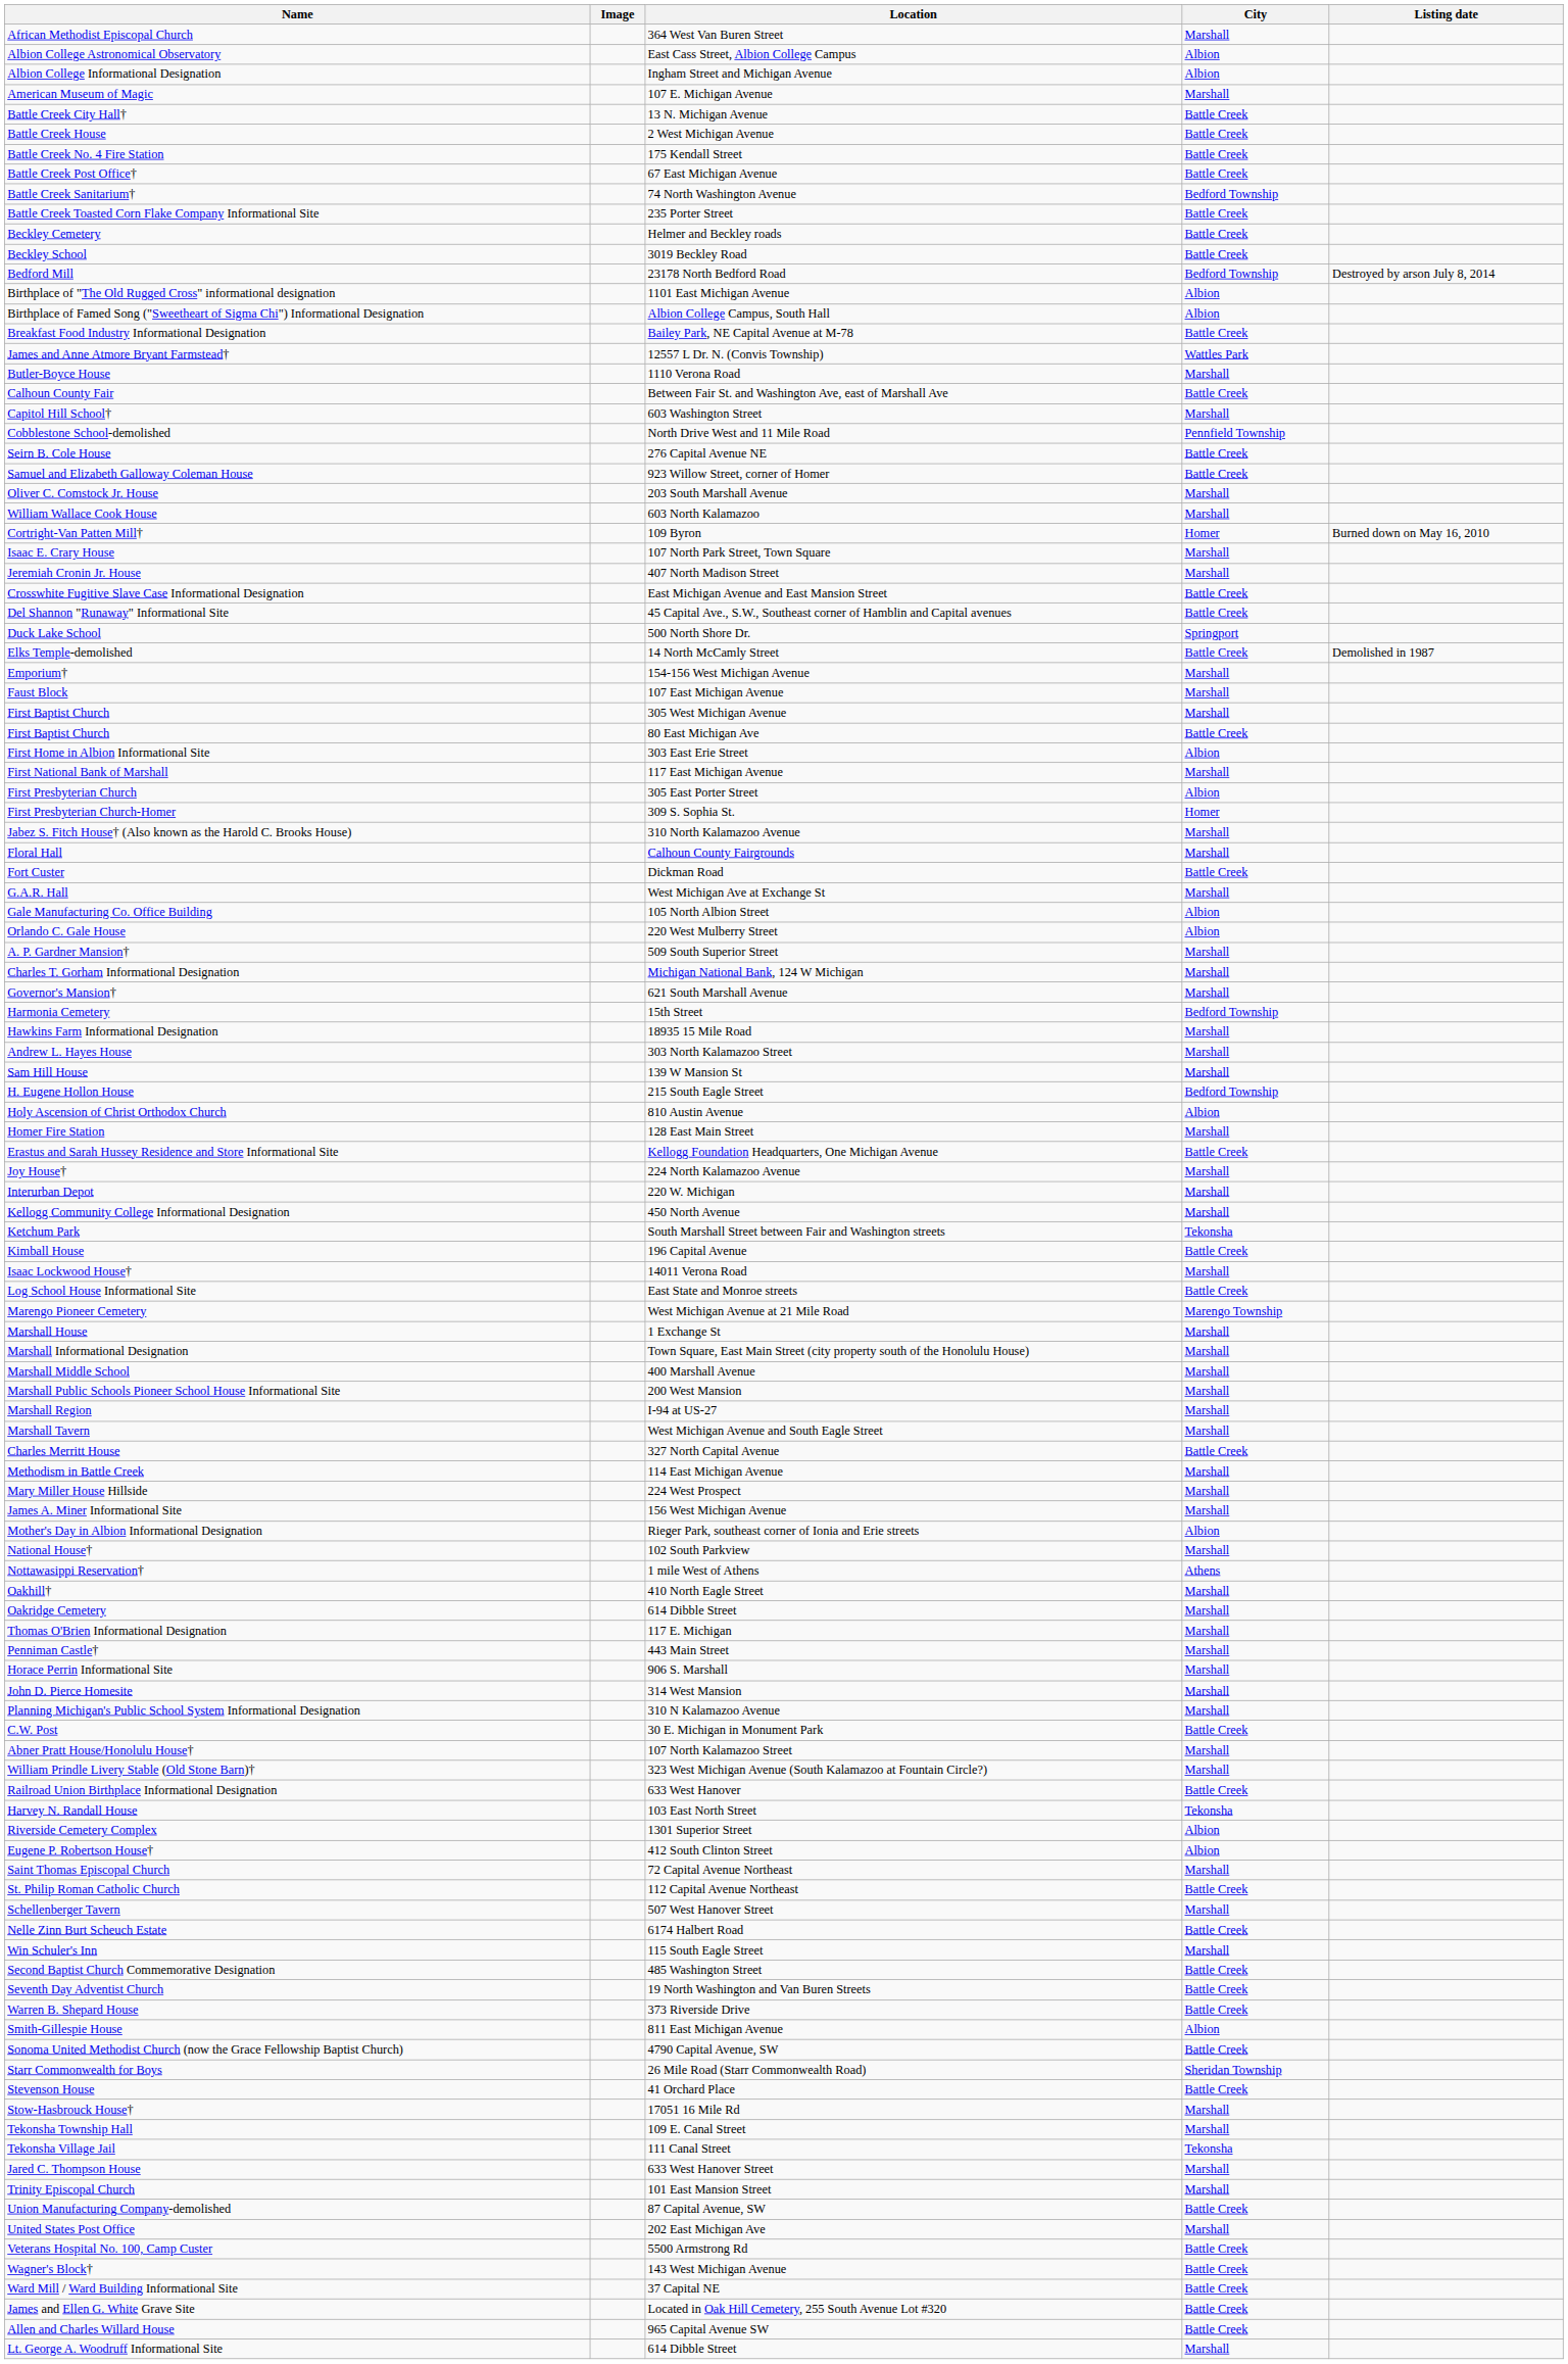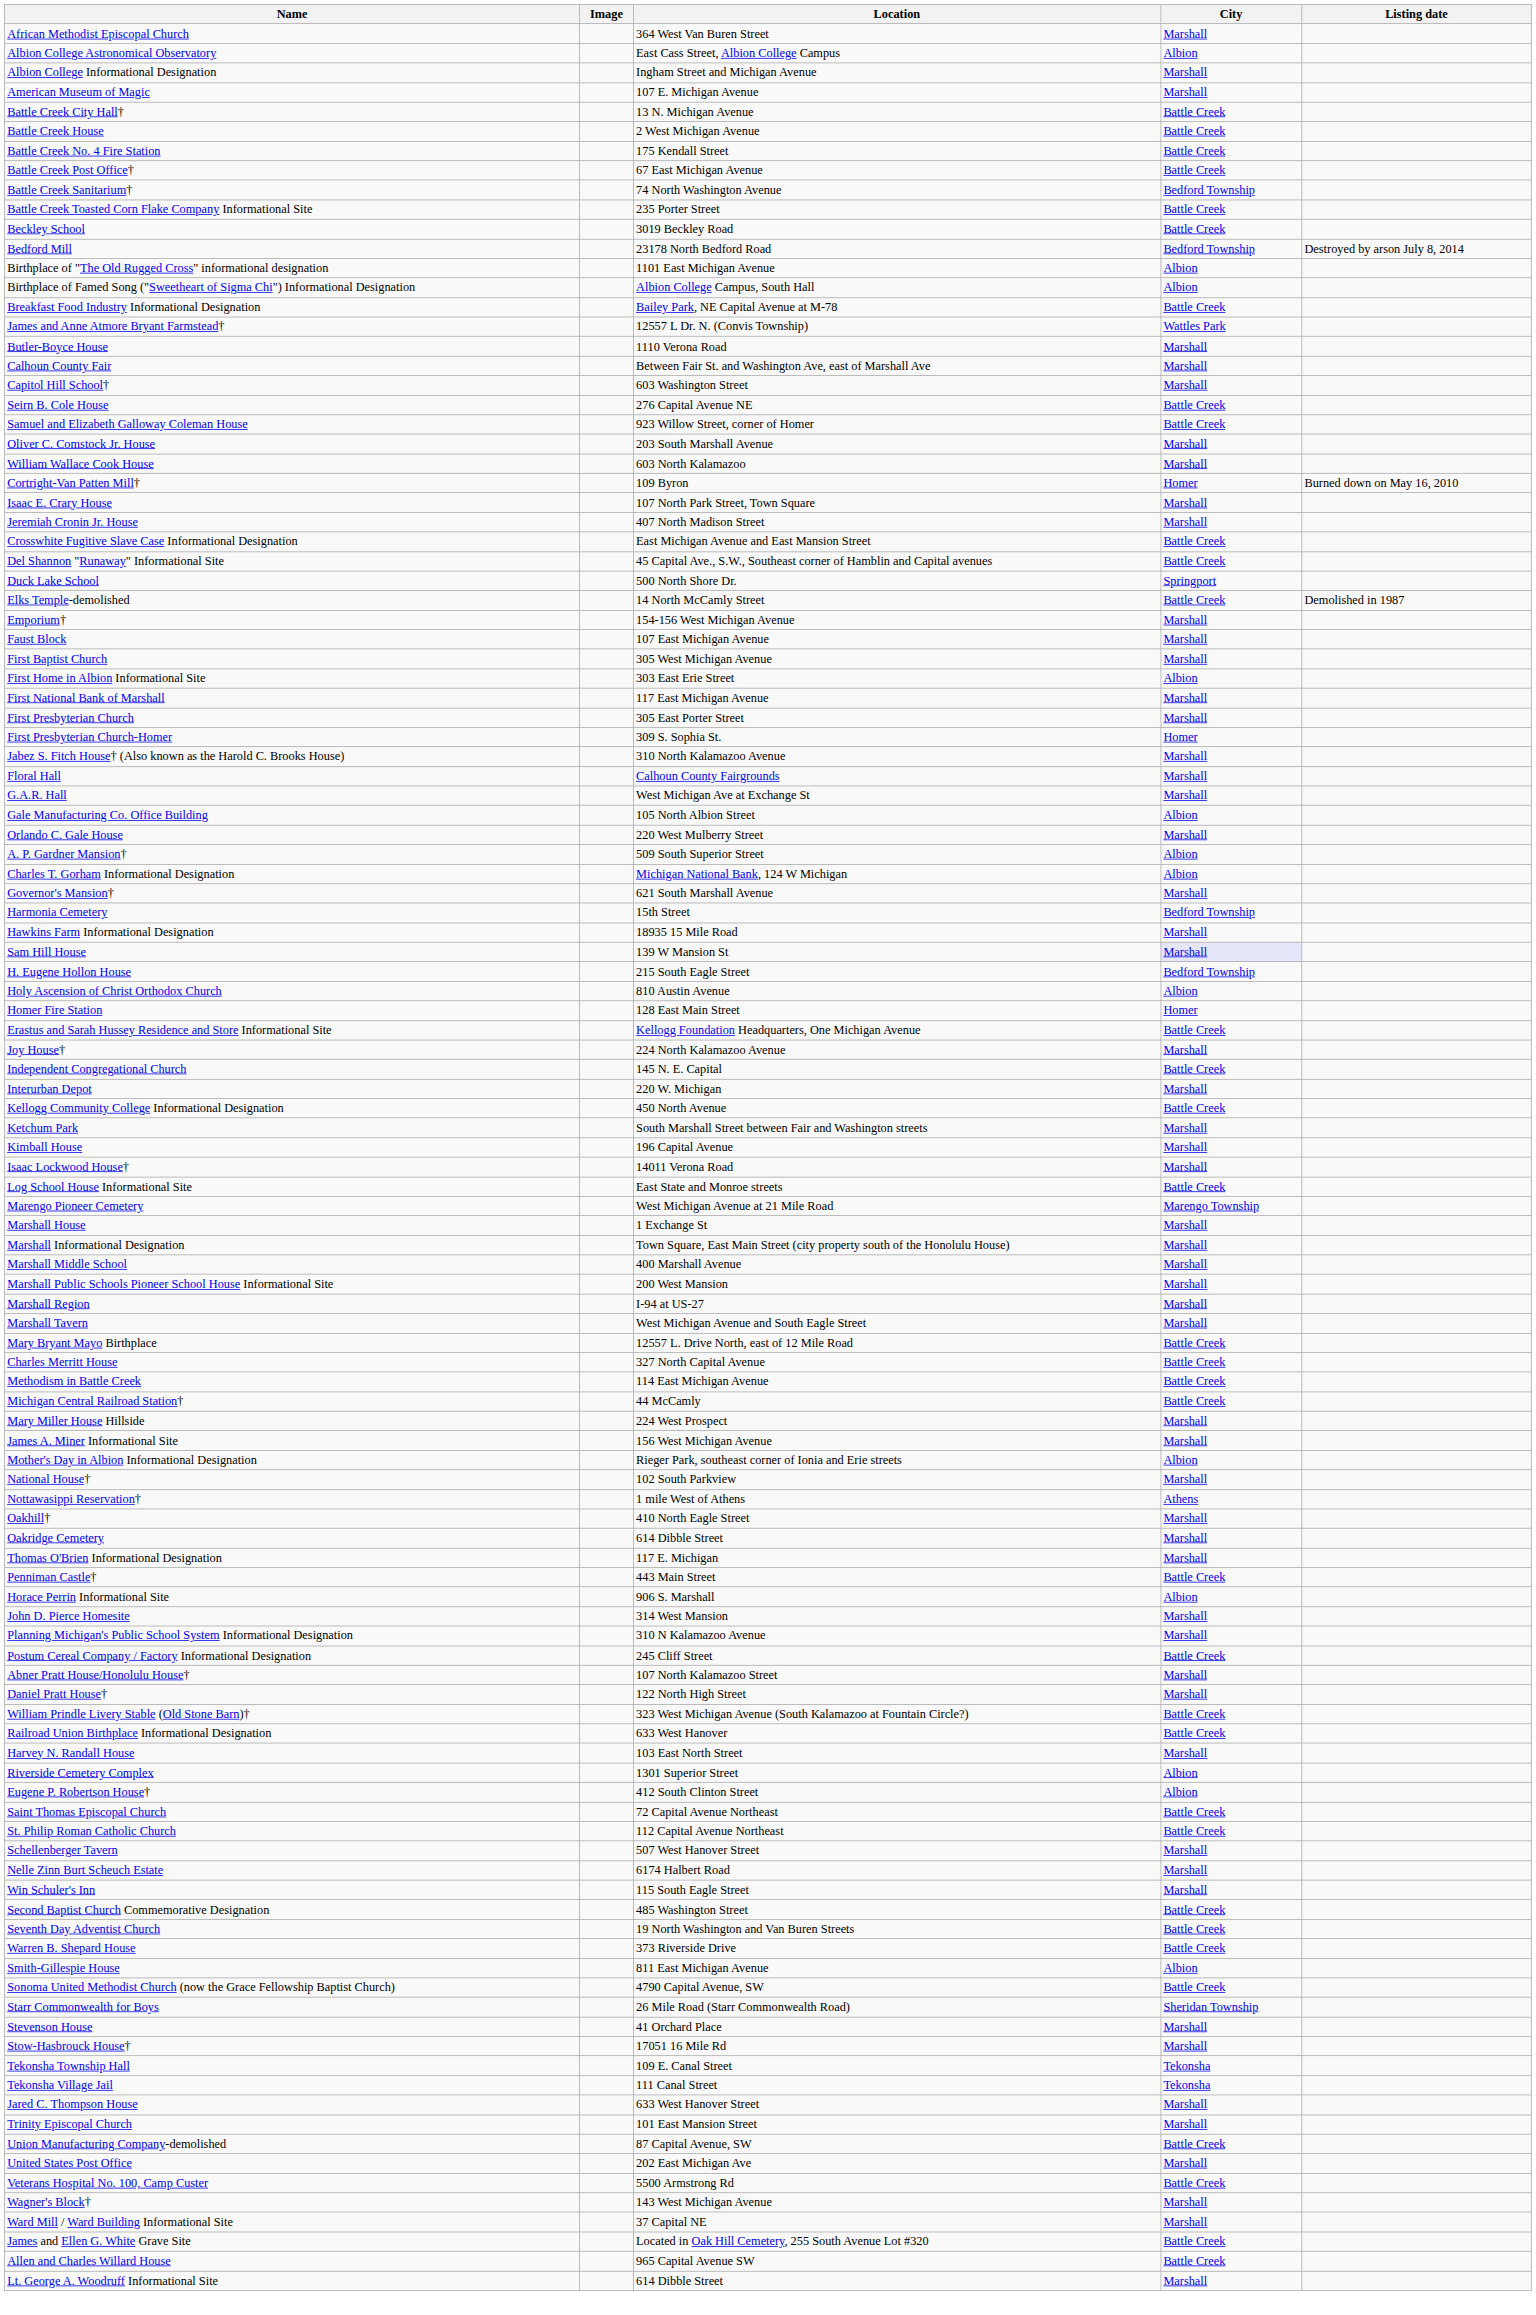Albion College Informational Designation | City: Albion -> Marshall
- row: Beckley Cemetery | Helmer and Beckley roads | Battle Creek
Calhoun County Fair | City: Battle Creek -> Marshall
- row: Cobblestone School-demolished | North Drive West and 11 Mile Road | Pennfield Township
- row: First Baptist Church | 80 East Michigan Ave | Battle Creek
First Presbyterian Church | City: Albion -> Marshall
- row: Fort Custer | Dickman Road | Battle Creek
Orlando C. Gale House | City: Albion -> Marshall
A. P. Gardner Mansion† | City: Marshall -> Albion
Charles T. Gorham Informational Designation | City: Marshall -> Albion
- row: Andrew L. Hayes House | 303 North Kalamazoo Street | Marshall
Sam Hill House | City: no background -> lavender background
Homer Fire Station | City: Marshall -> Homer
+ row: Independent Congregational Church | 145 N. E. Capital | Battle Creek
Kellogg Community College Informational Designation | City: Marshall -> Battle Creek
Ketchum Park | City: Tekonsha -> Marshall
Kimball House | City: Battle Creek -> Marshall
+ row: Mary Bryant Mayo Birthplace | 12557 L. Drive North, east of 12 Mile Road | Battle Creek
Methodism in Battle Creek | City: Marshall -> Battle Creek
+ row: Michigan Central Railroad Station† | 44 McCamly | Battle Creek
Penniman Castle† | City: Marshall -> Battle Creek
Horace Perrin Informational Site | City: Marshall -> Albion
- row: C.W. Post | 30 E. Michigan in Monument Park | Battle Creek
+ row: Postum Cereal Company / Factory Informational Designation | 245 Cliff Street | Battle Creek
+ row: Daniel Pratt House† | 122 North High Street | Marshall
William Prindle Livery Stable (Old Stone Barn)† | City: Marshall -> Battle Creek
Harvey N. Randall House | City: Tekonsha -> Marshall
Saint Thomas Episcopal Church | City: Marshall -> Battle Creek
Nelle Zinn Burt Scheuch Estate | City: Battle Creek -> Marshall
Stevenson House | City: Battle Creek -> Marshall
Tekonsha Township Hall | City: Marshall -> Tekonsha
Wagner's Block† | City: Battle Creek -> Marshall
Ward Mill / Ward Building Informational Site | City: Battle Creek -> Marshall
